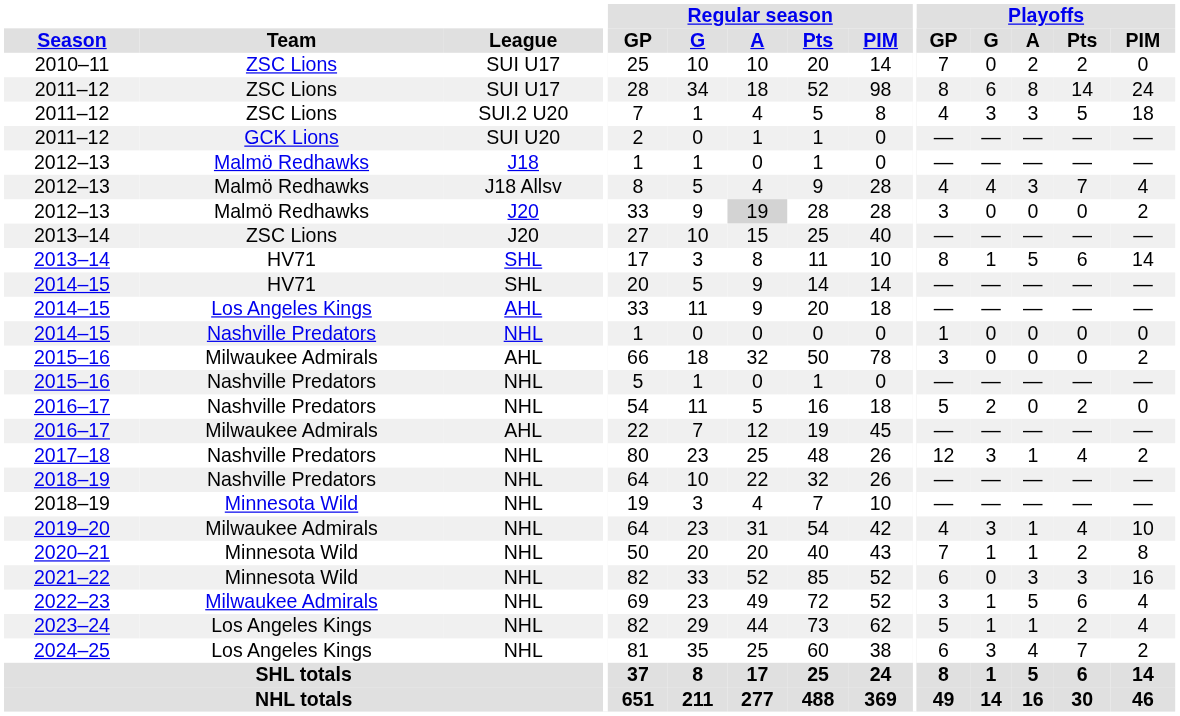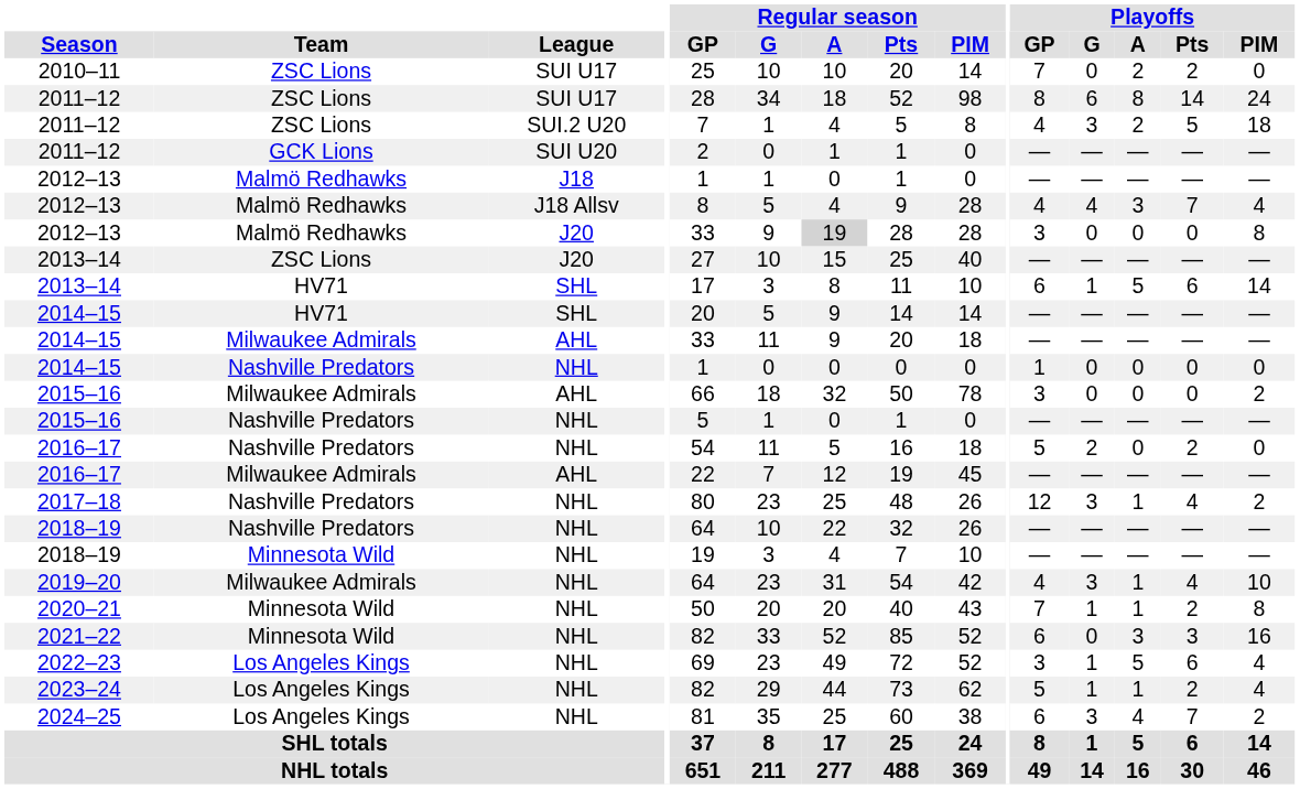2011–12 / SUI.2 U20 | Playoffs / A: 3 -> 2
2012–13 / J20 | Playoffs / PIM: 2 -> 8
2013–14 / SHL | Playoffs / GP: 8 -> 6
2014–15 / AHL | Team: Los Angeles Kings -> Milwaukee Admirals
2022–23 | Team: Milwaukee Admirals -> Los Angeles Kings
